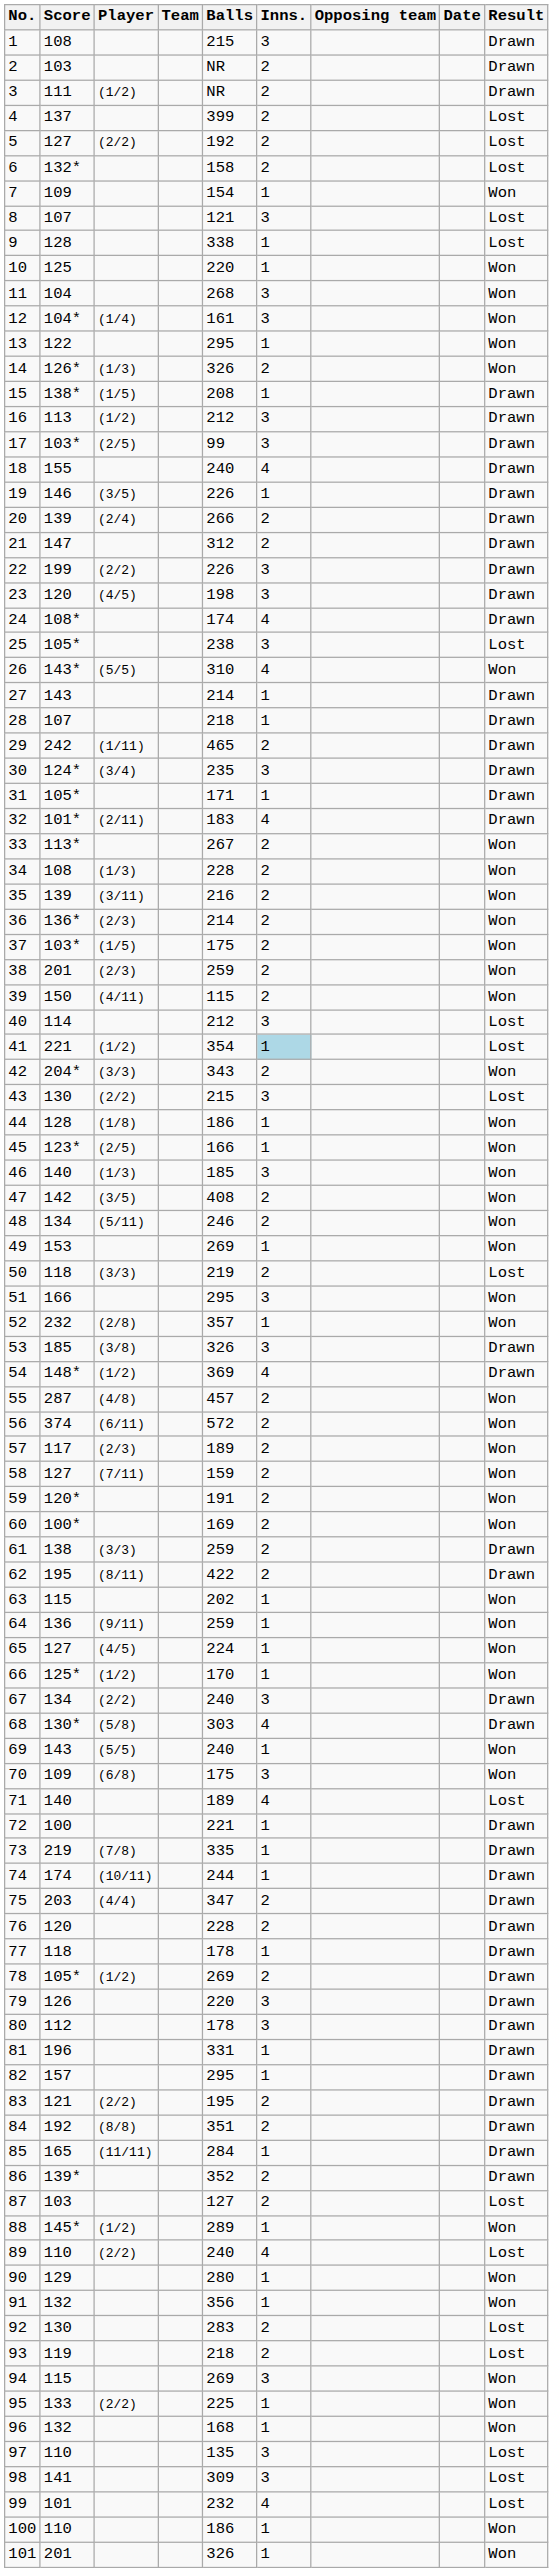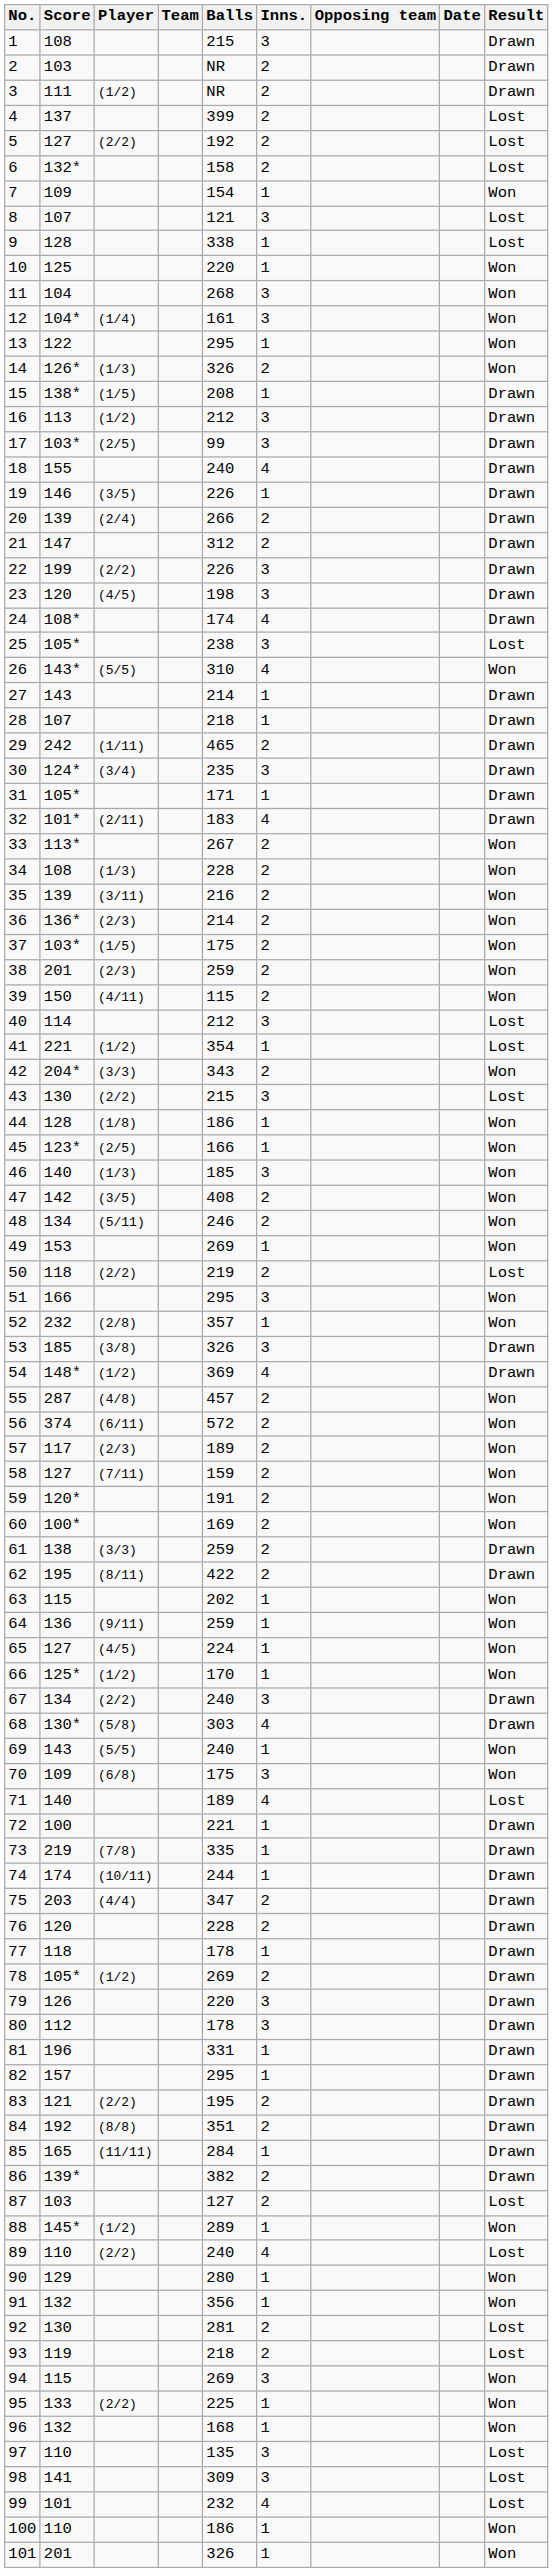41 | Inns.: lightblue background -> no background
50 | Player: (3/3) -> (2/2)
86 | Balls: 352 -> 382
92 | Balls: 283 -> 281
